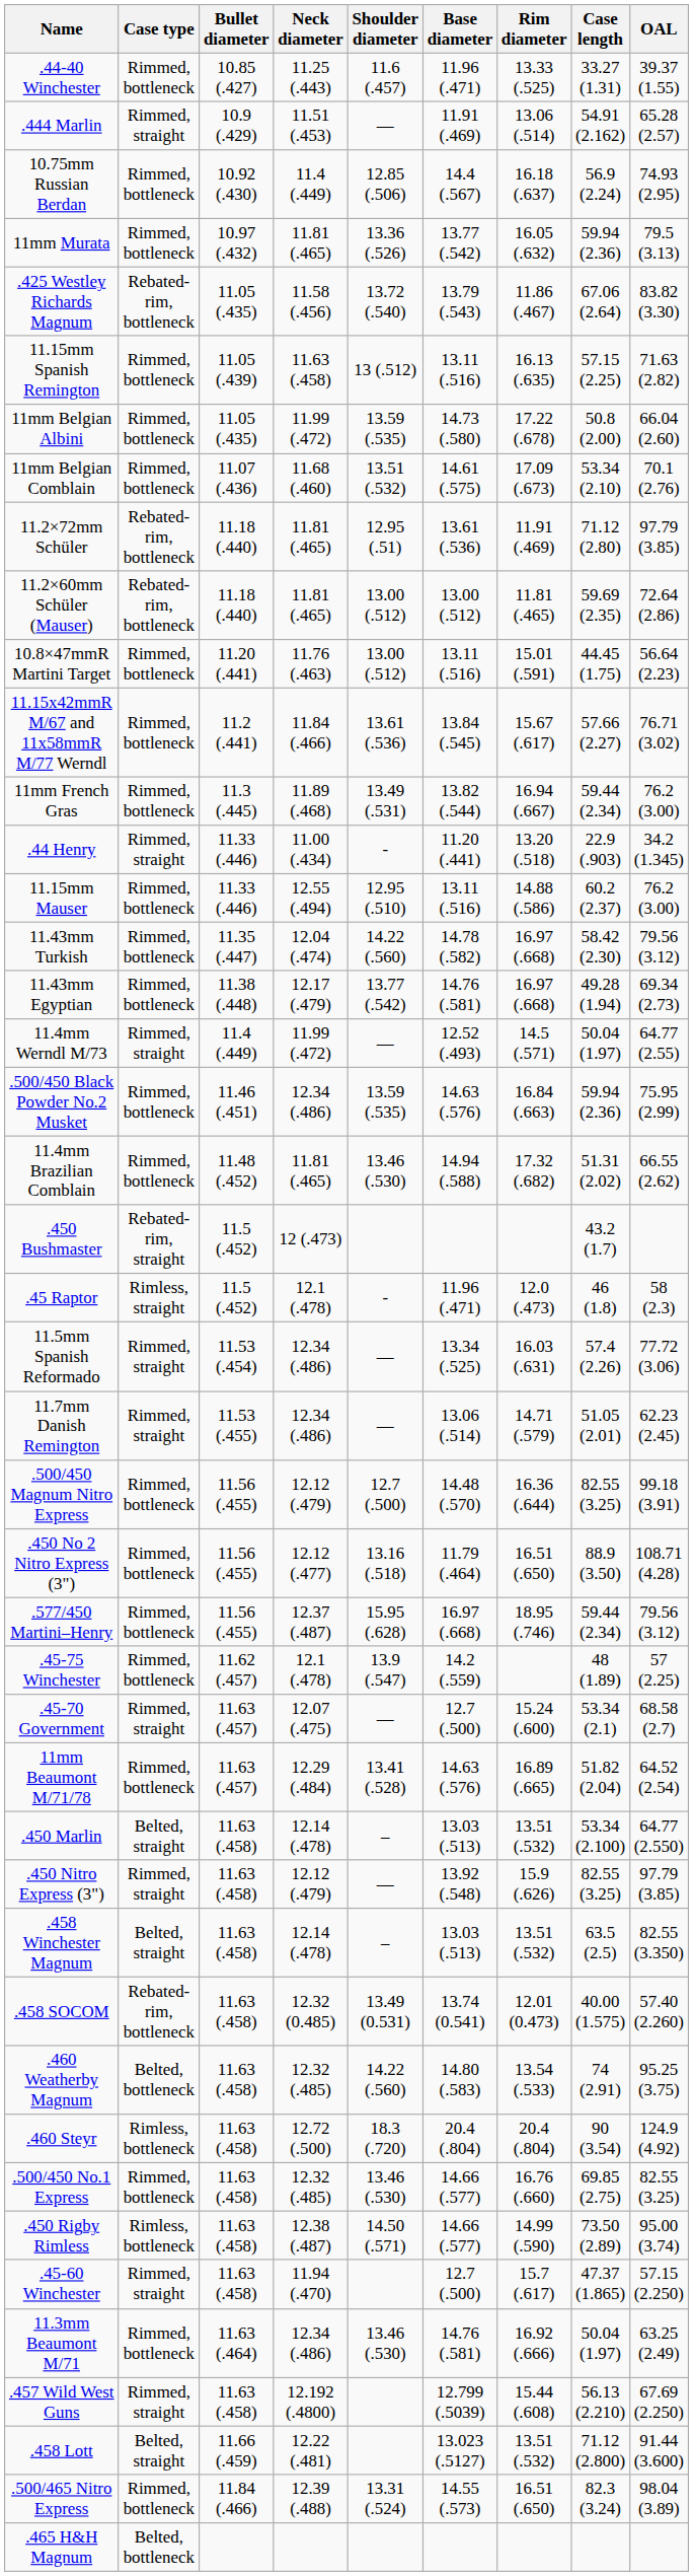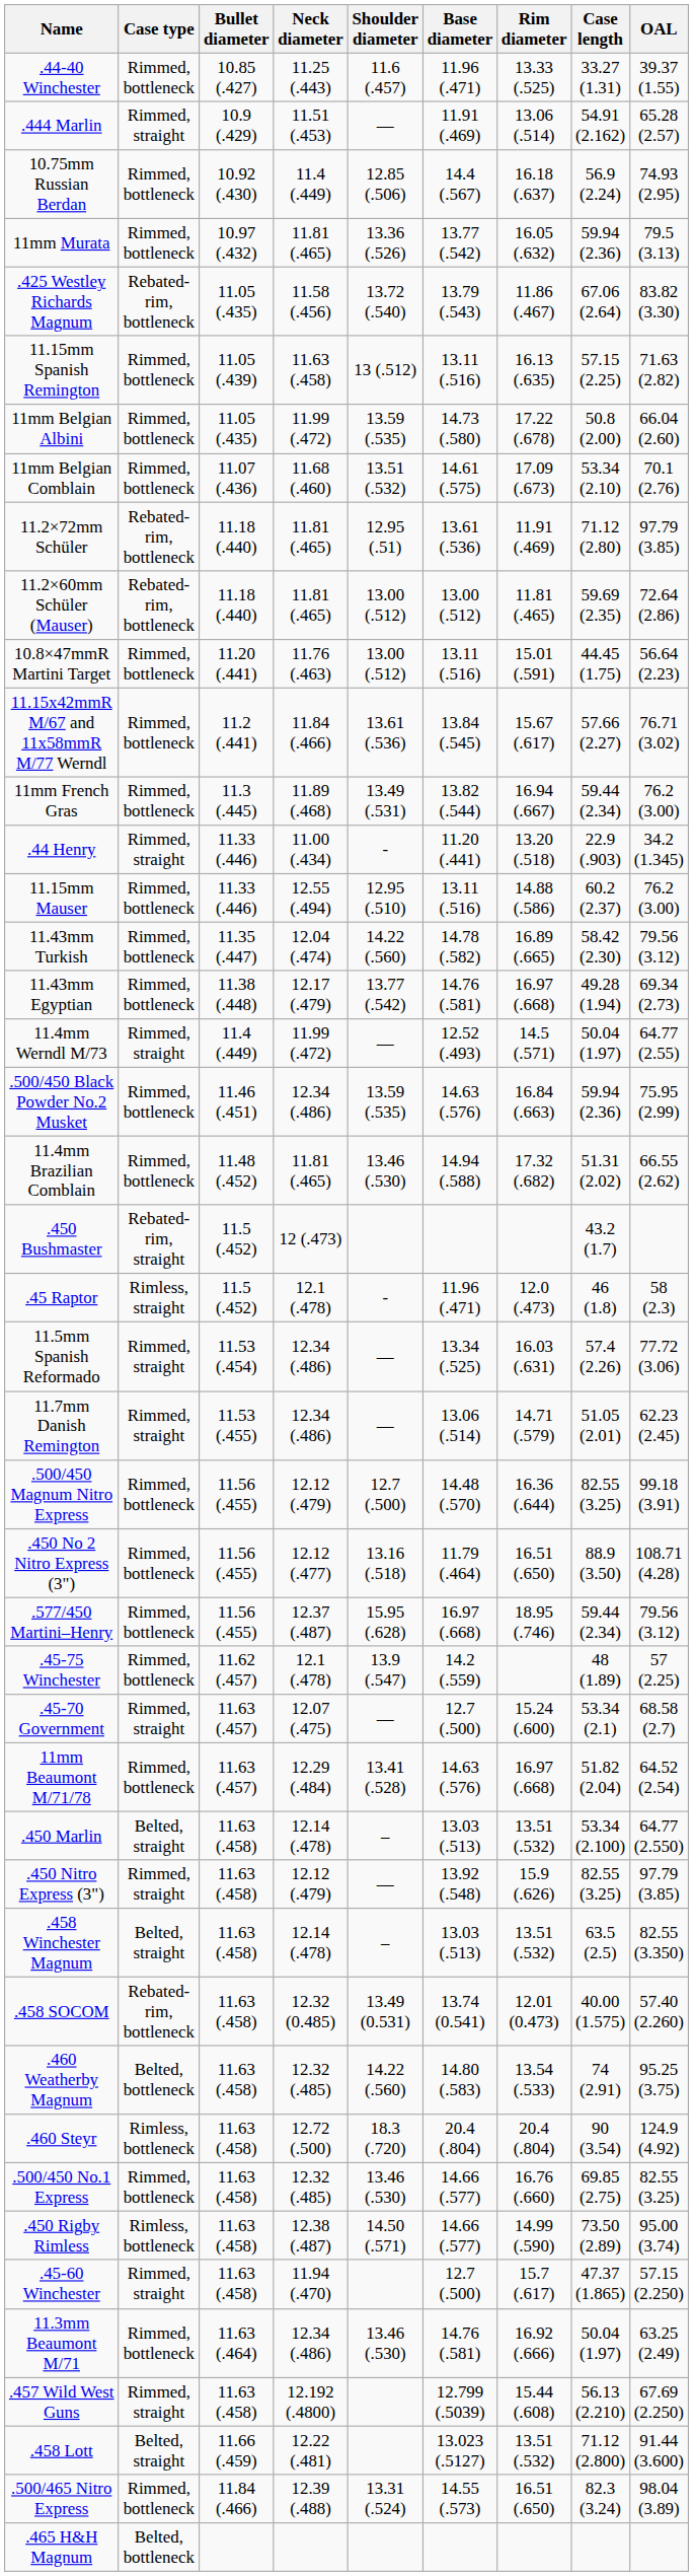11.43mm Turkish | Rim diameter: 16.97 (.668) -> 16.89 (.665)
11mm Beaumont M/71/78 | Rim diameter: 16.89 (.665) -> 16.97 (.668)
